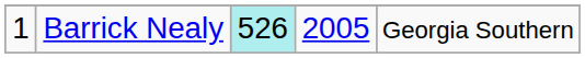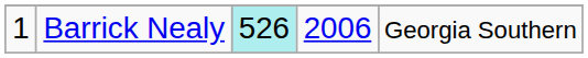Barrick Nealy | column 4: 2005 -> 2006
